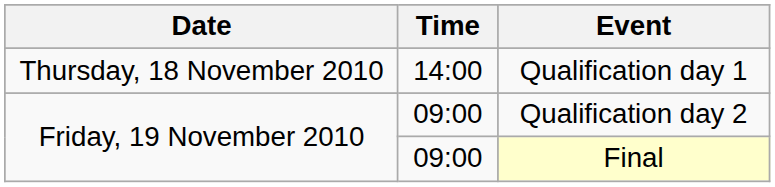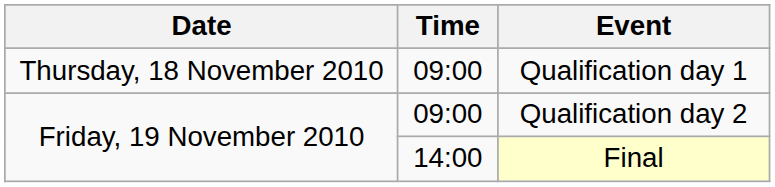Qualification day 1 | Time: 14:00 -> 09:00
Final | Time: 09:00 -> 14:00
